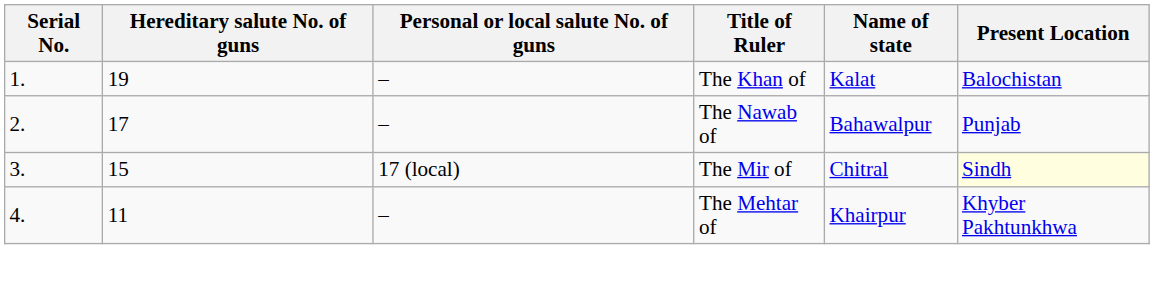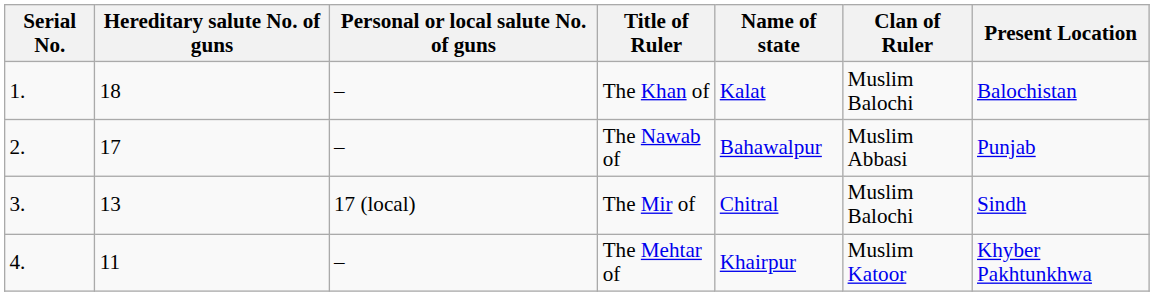+ column: Clan of Ruler | Muslim Balochi | Muslim Abbasi | Muslim Balochi | Muslim Katoor
The Khan of | Hereditary salute No. of guns: 19 -> 18
The Mir of | Hereditary salute No. of guns: 15 -> 13
The Mir of | Present Location: lightyellow background -> no background
